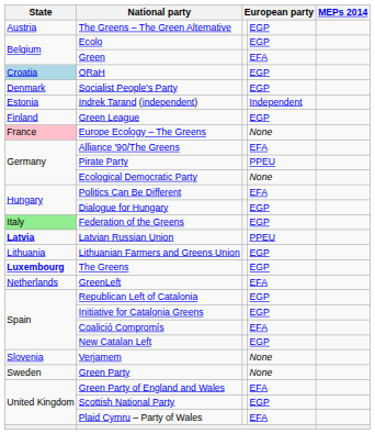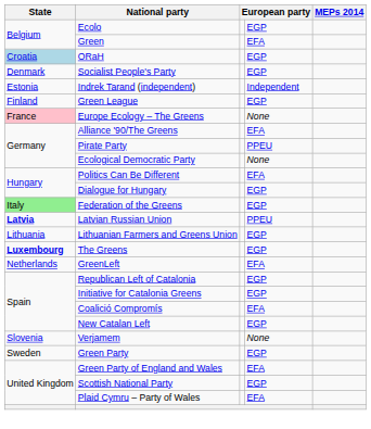- row: Austria | The Greens – The Green Alternative | EGP
Green Party | column 4: None -> EGP
